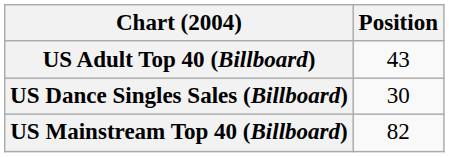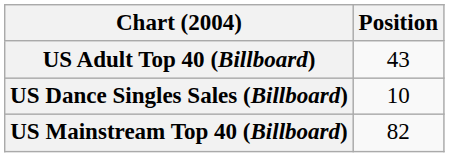US Dance Singles Sales (Billboard) | Position: 30 -> 10
